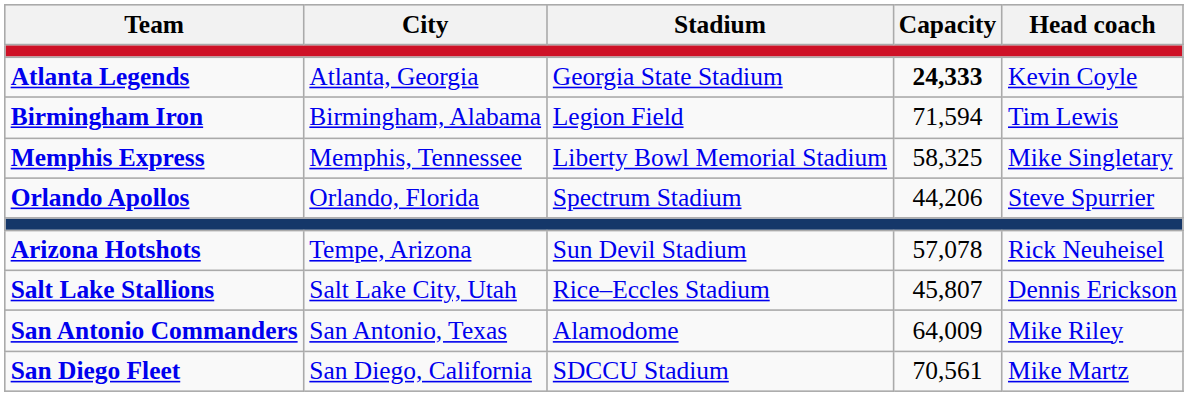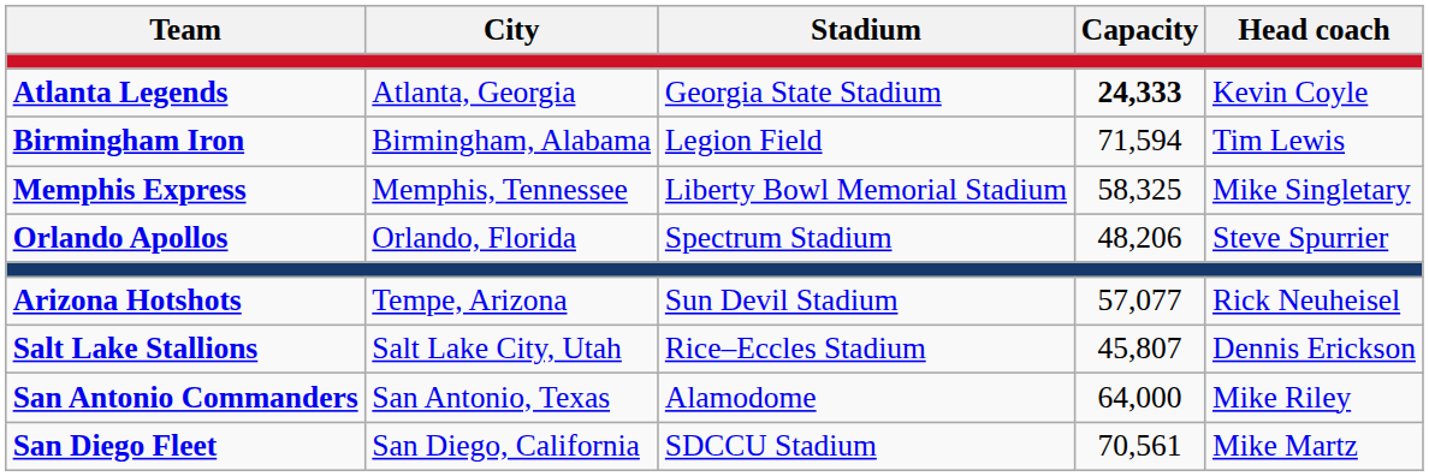Orlando Apollos | Capacity: 44,206 -> 48,206
Arizona Hotshots | Capacity: 57,078 -> 57,077
San Antonio Commanders | Capacity: 64,009 -> 64,000
